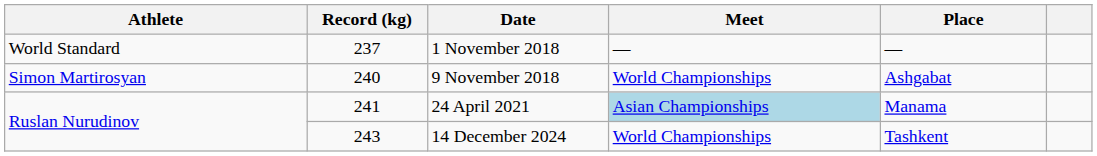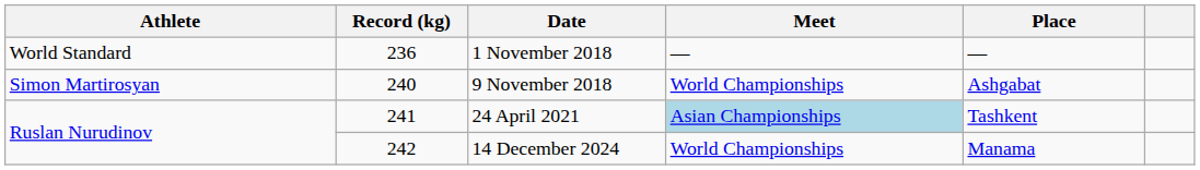1 November 2018 | Record (kg): 237 -> 236
24 April 2021 | Place: Manama -> Tashkent
14 December 2024 | Record (kg): 243 -> 242
14 December 2024 | Place: Tashkent -> Manama
